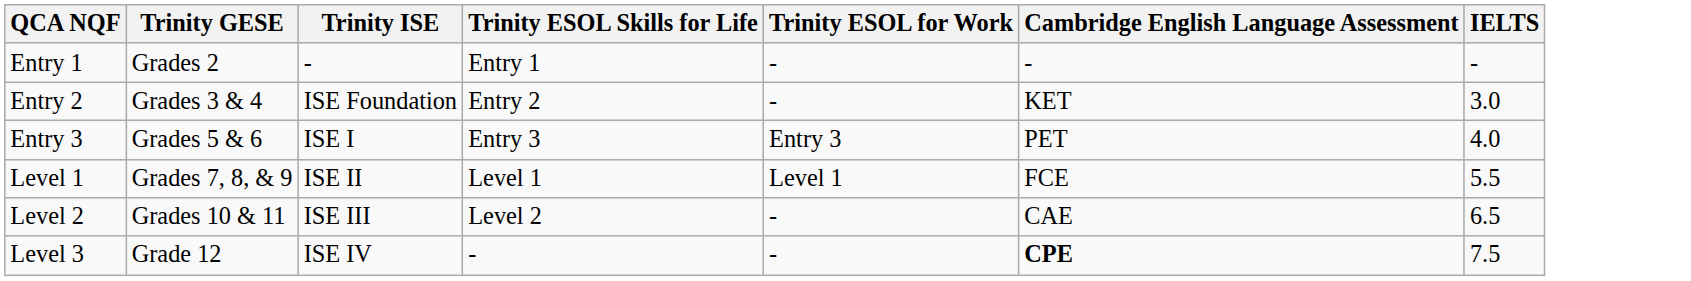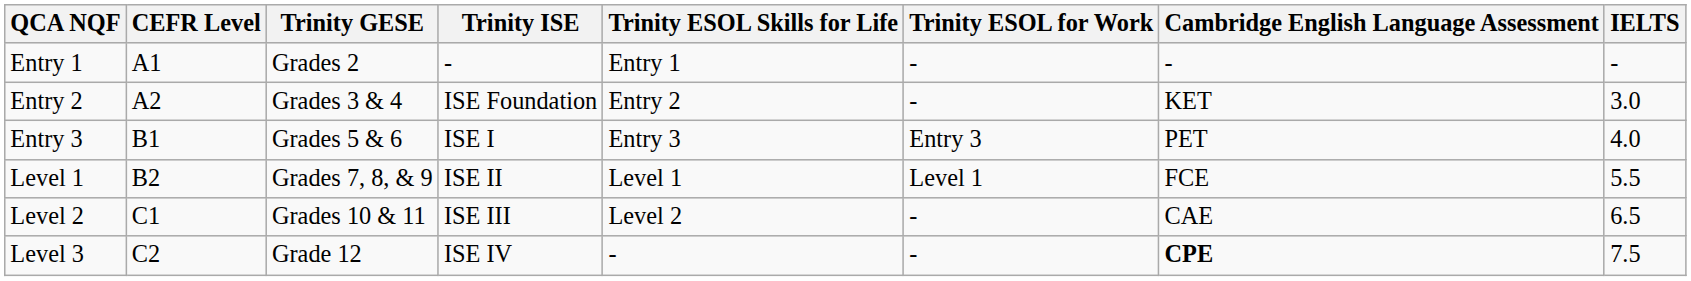+ column: CEFR Level | A1 | A2 | B1 | B2 | C1 | C2
